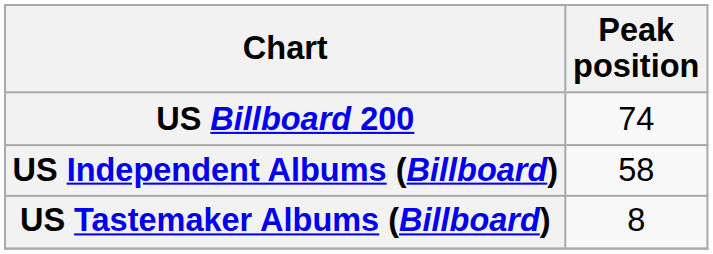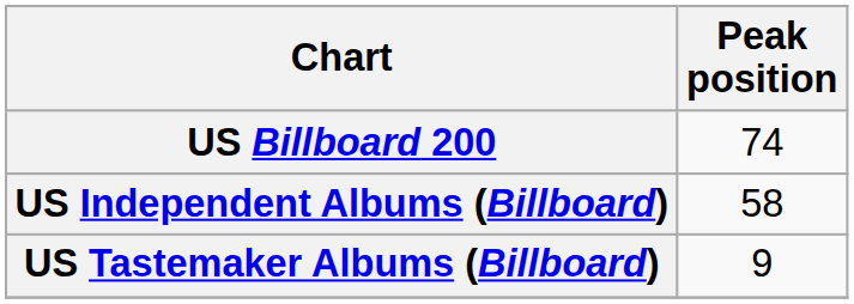US Tastemaker Albums (Billboard) | Peak position: 8 -> 9
